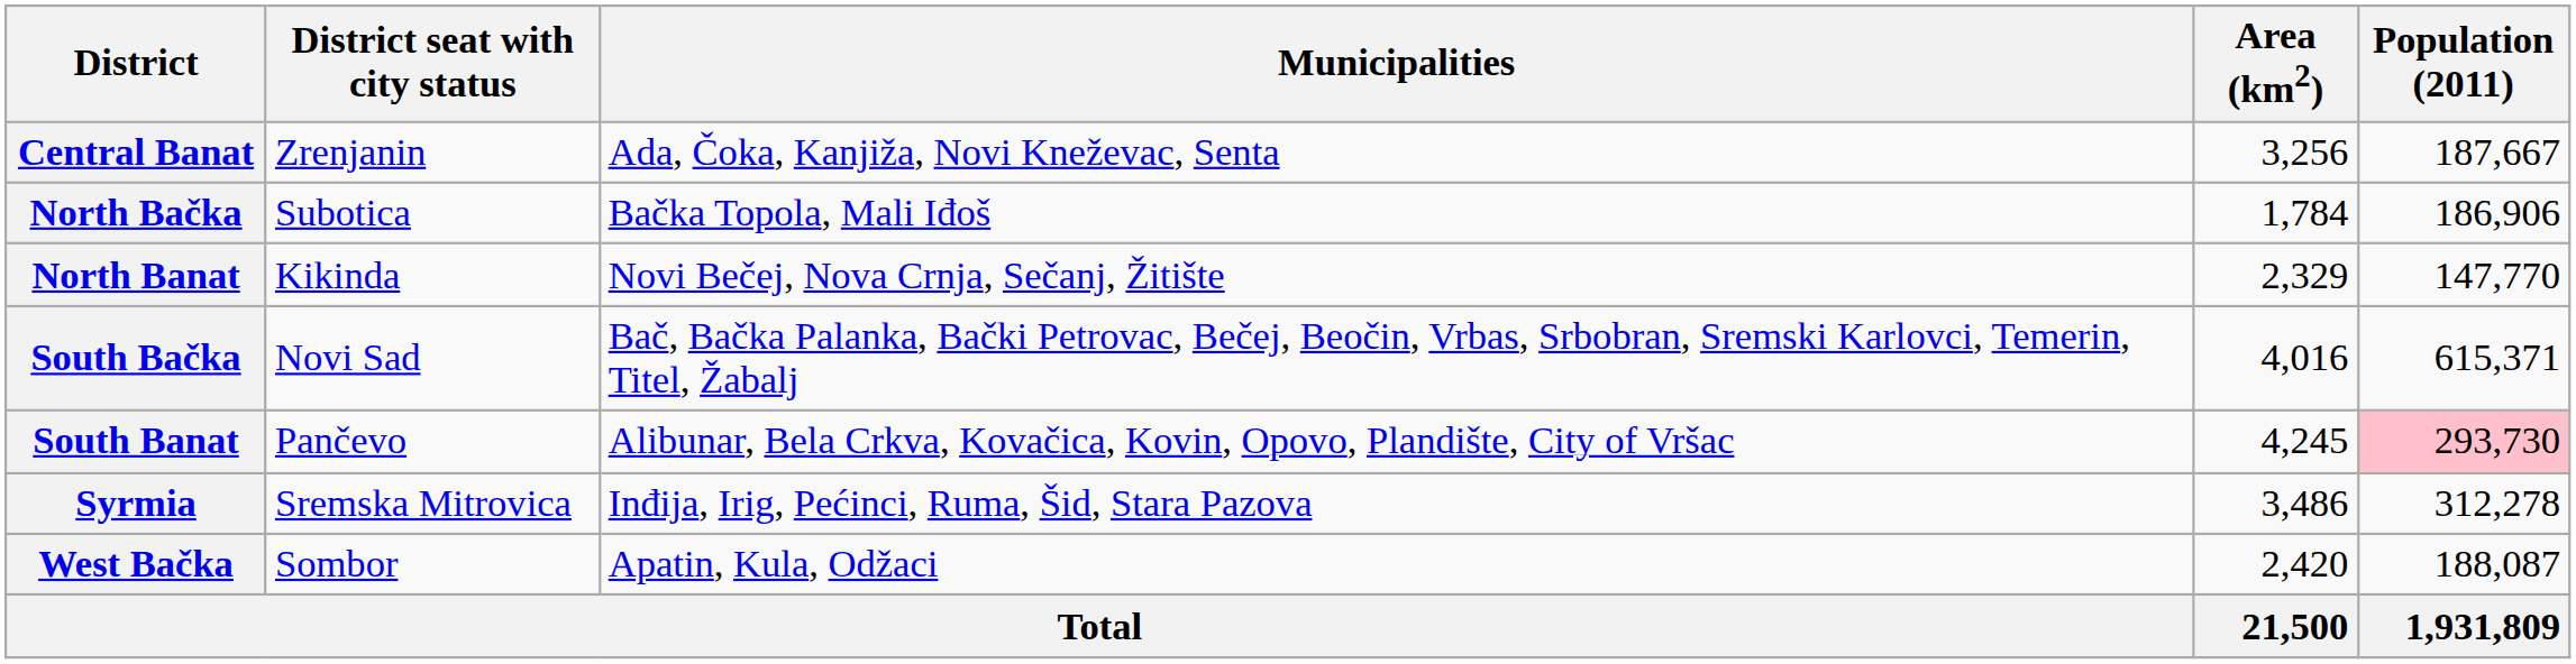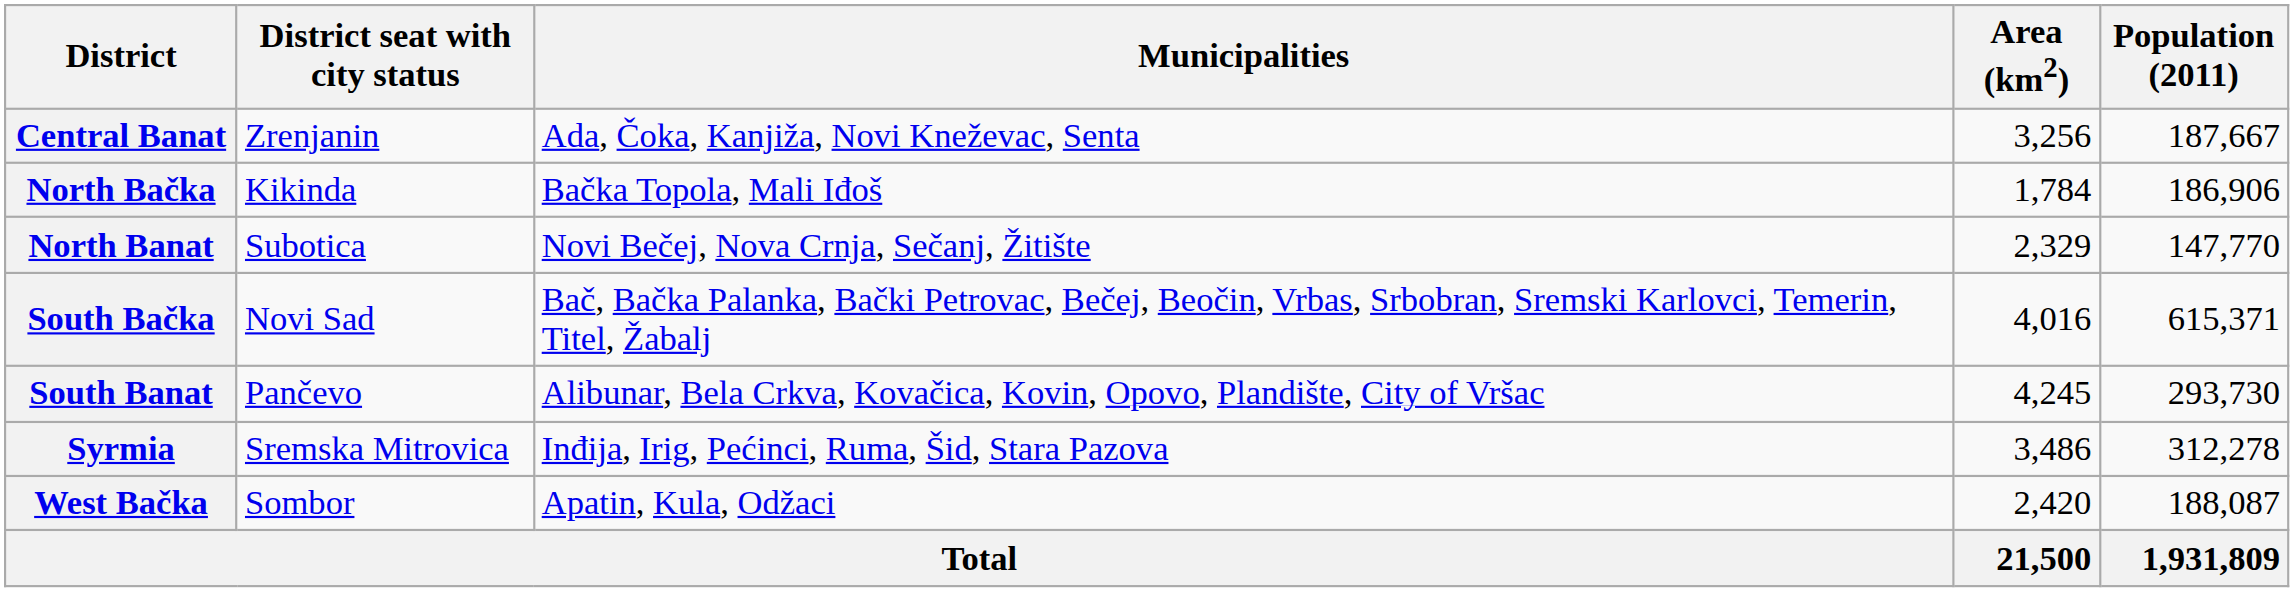North Bačka | District seat with city status: Subotica -> Kikinda
North Banat | District seat with city status: Kikinda -> Subotica
South Banat | Population (2011): pink background -> no background
